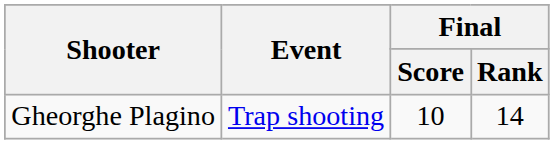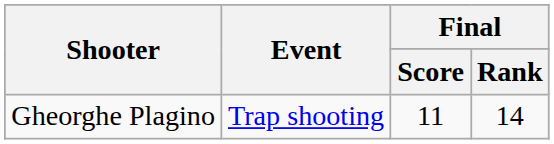Gheorghe Plagino | Final / Score: 10 -> 11
